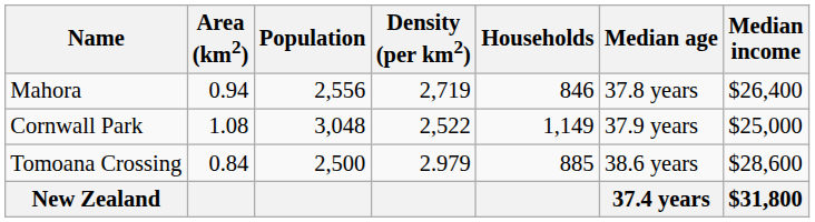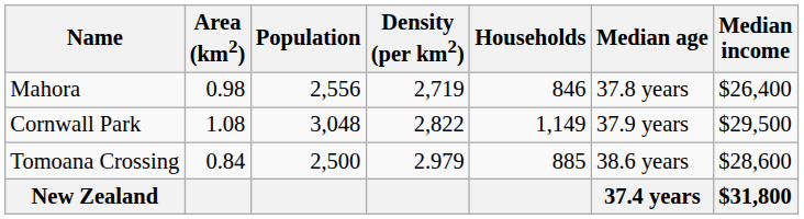Mahora | Area (km2): 0.94 -> 0.98
Cornwall Park | Density (per km2): 2,522 -> 2,822
Cornwall Park | Median income: $25,000 -> $29,500
